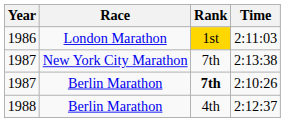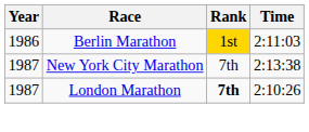2:11:03 | Race: London Marathon -> Berlin Marathon
2:10:26 | Race: Berlin Marathon -> London Marathon
- row: 1988 | Berlin Marathon | 4th | 2:12:37
